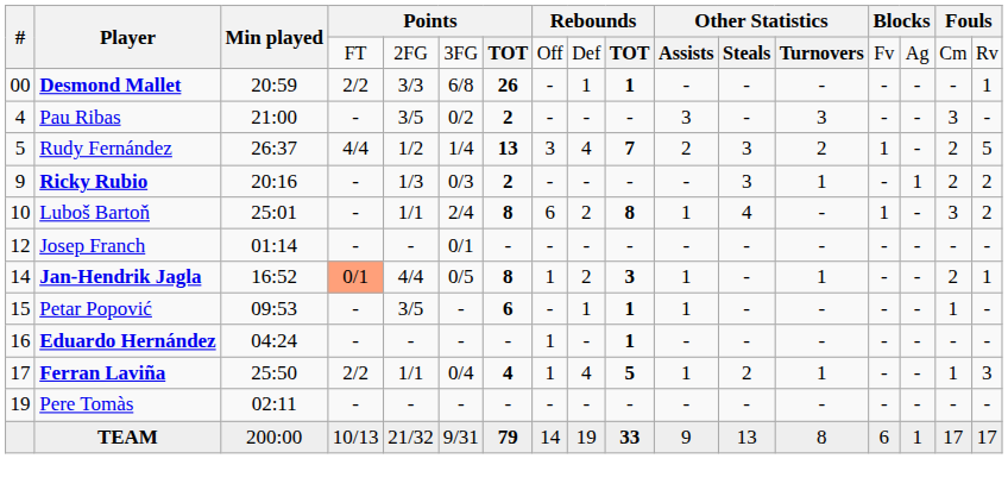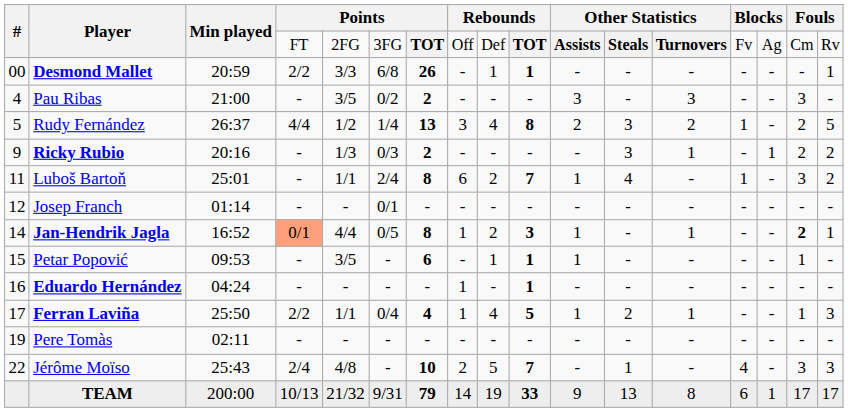Rudy Fernández | column 10: 7 -> 8
Luboš Bartoň | #: 10 -> 11
Luboš Bartoň | column 10: 8 -> 7
Jan-Hendrik Jagla | column 16: normal -> bold
+ row: 22 | Jérôme Moïso | 25:43 | 2/4 | 4/8 | - | 10 | 2 | 5 | 7 | - | 1 | - | 4 | - | 3 | 3
